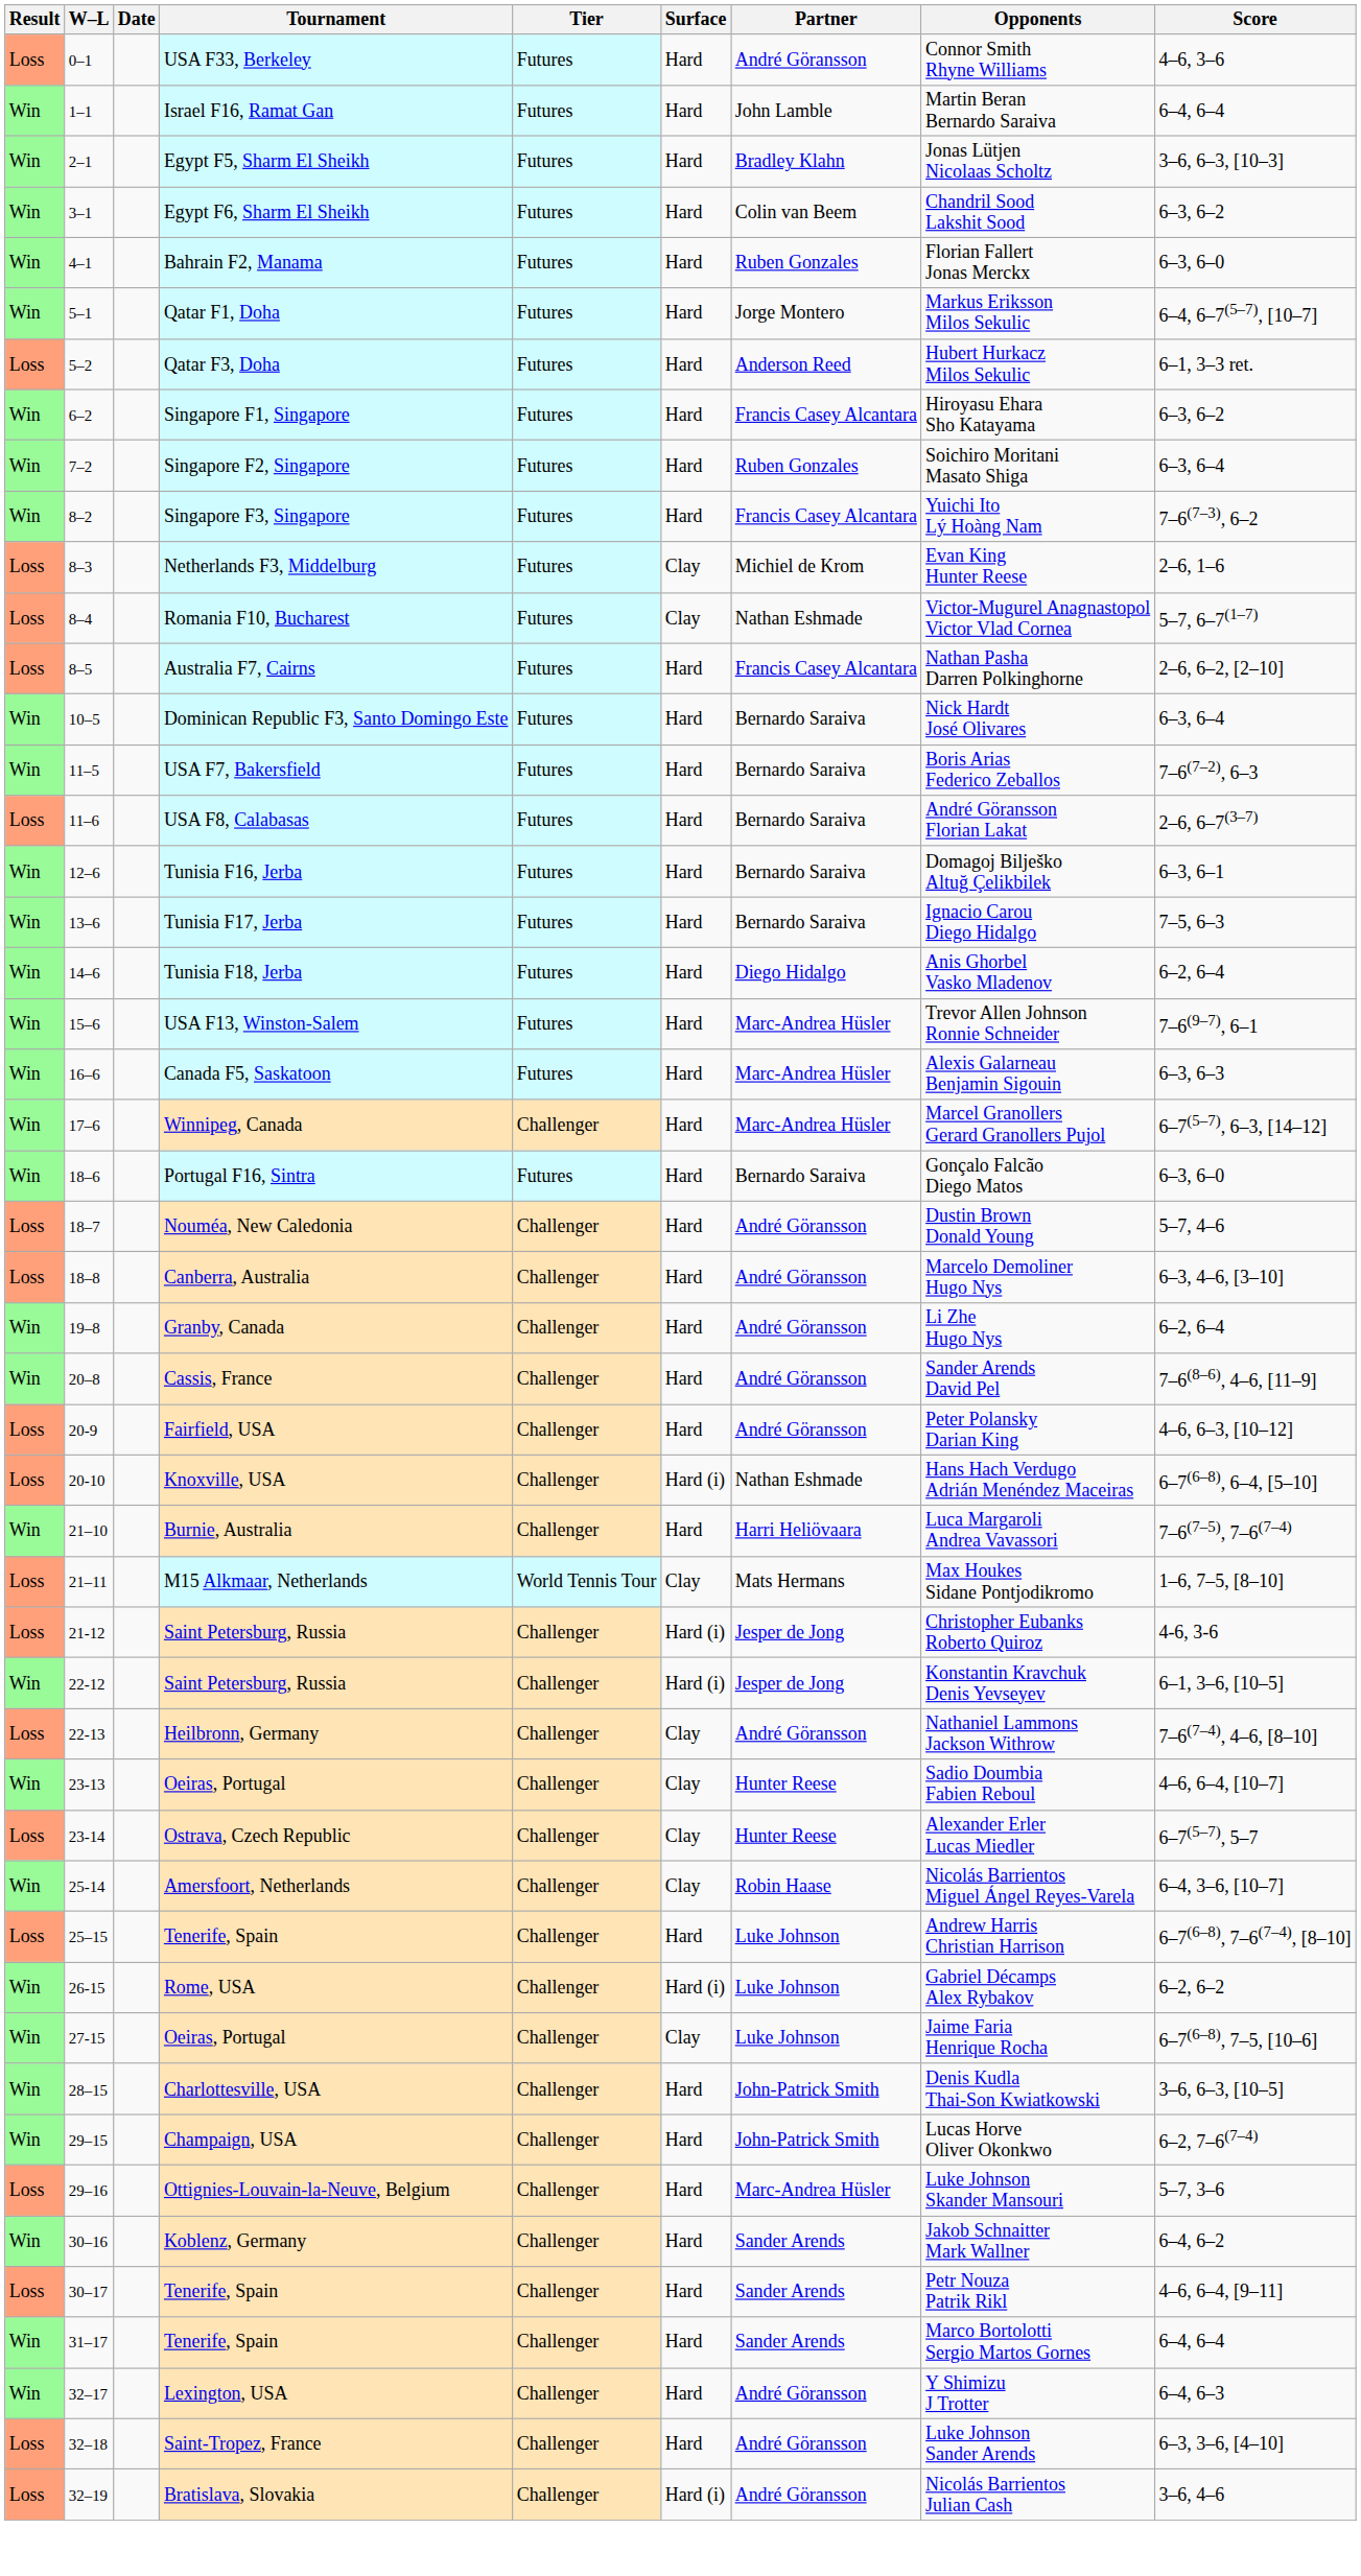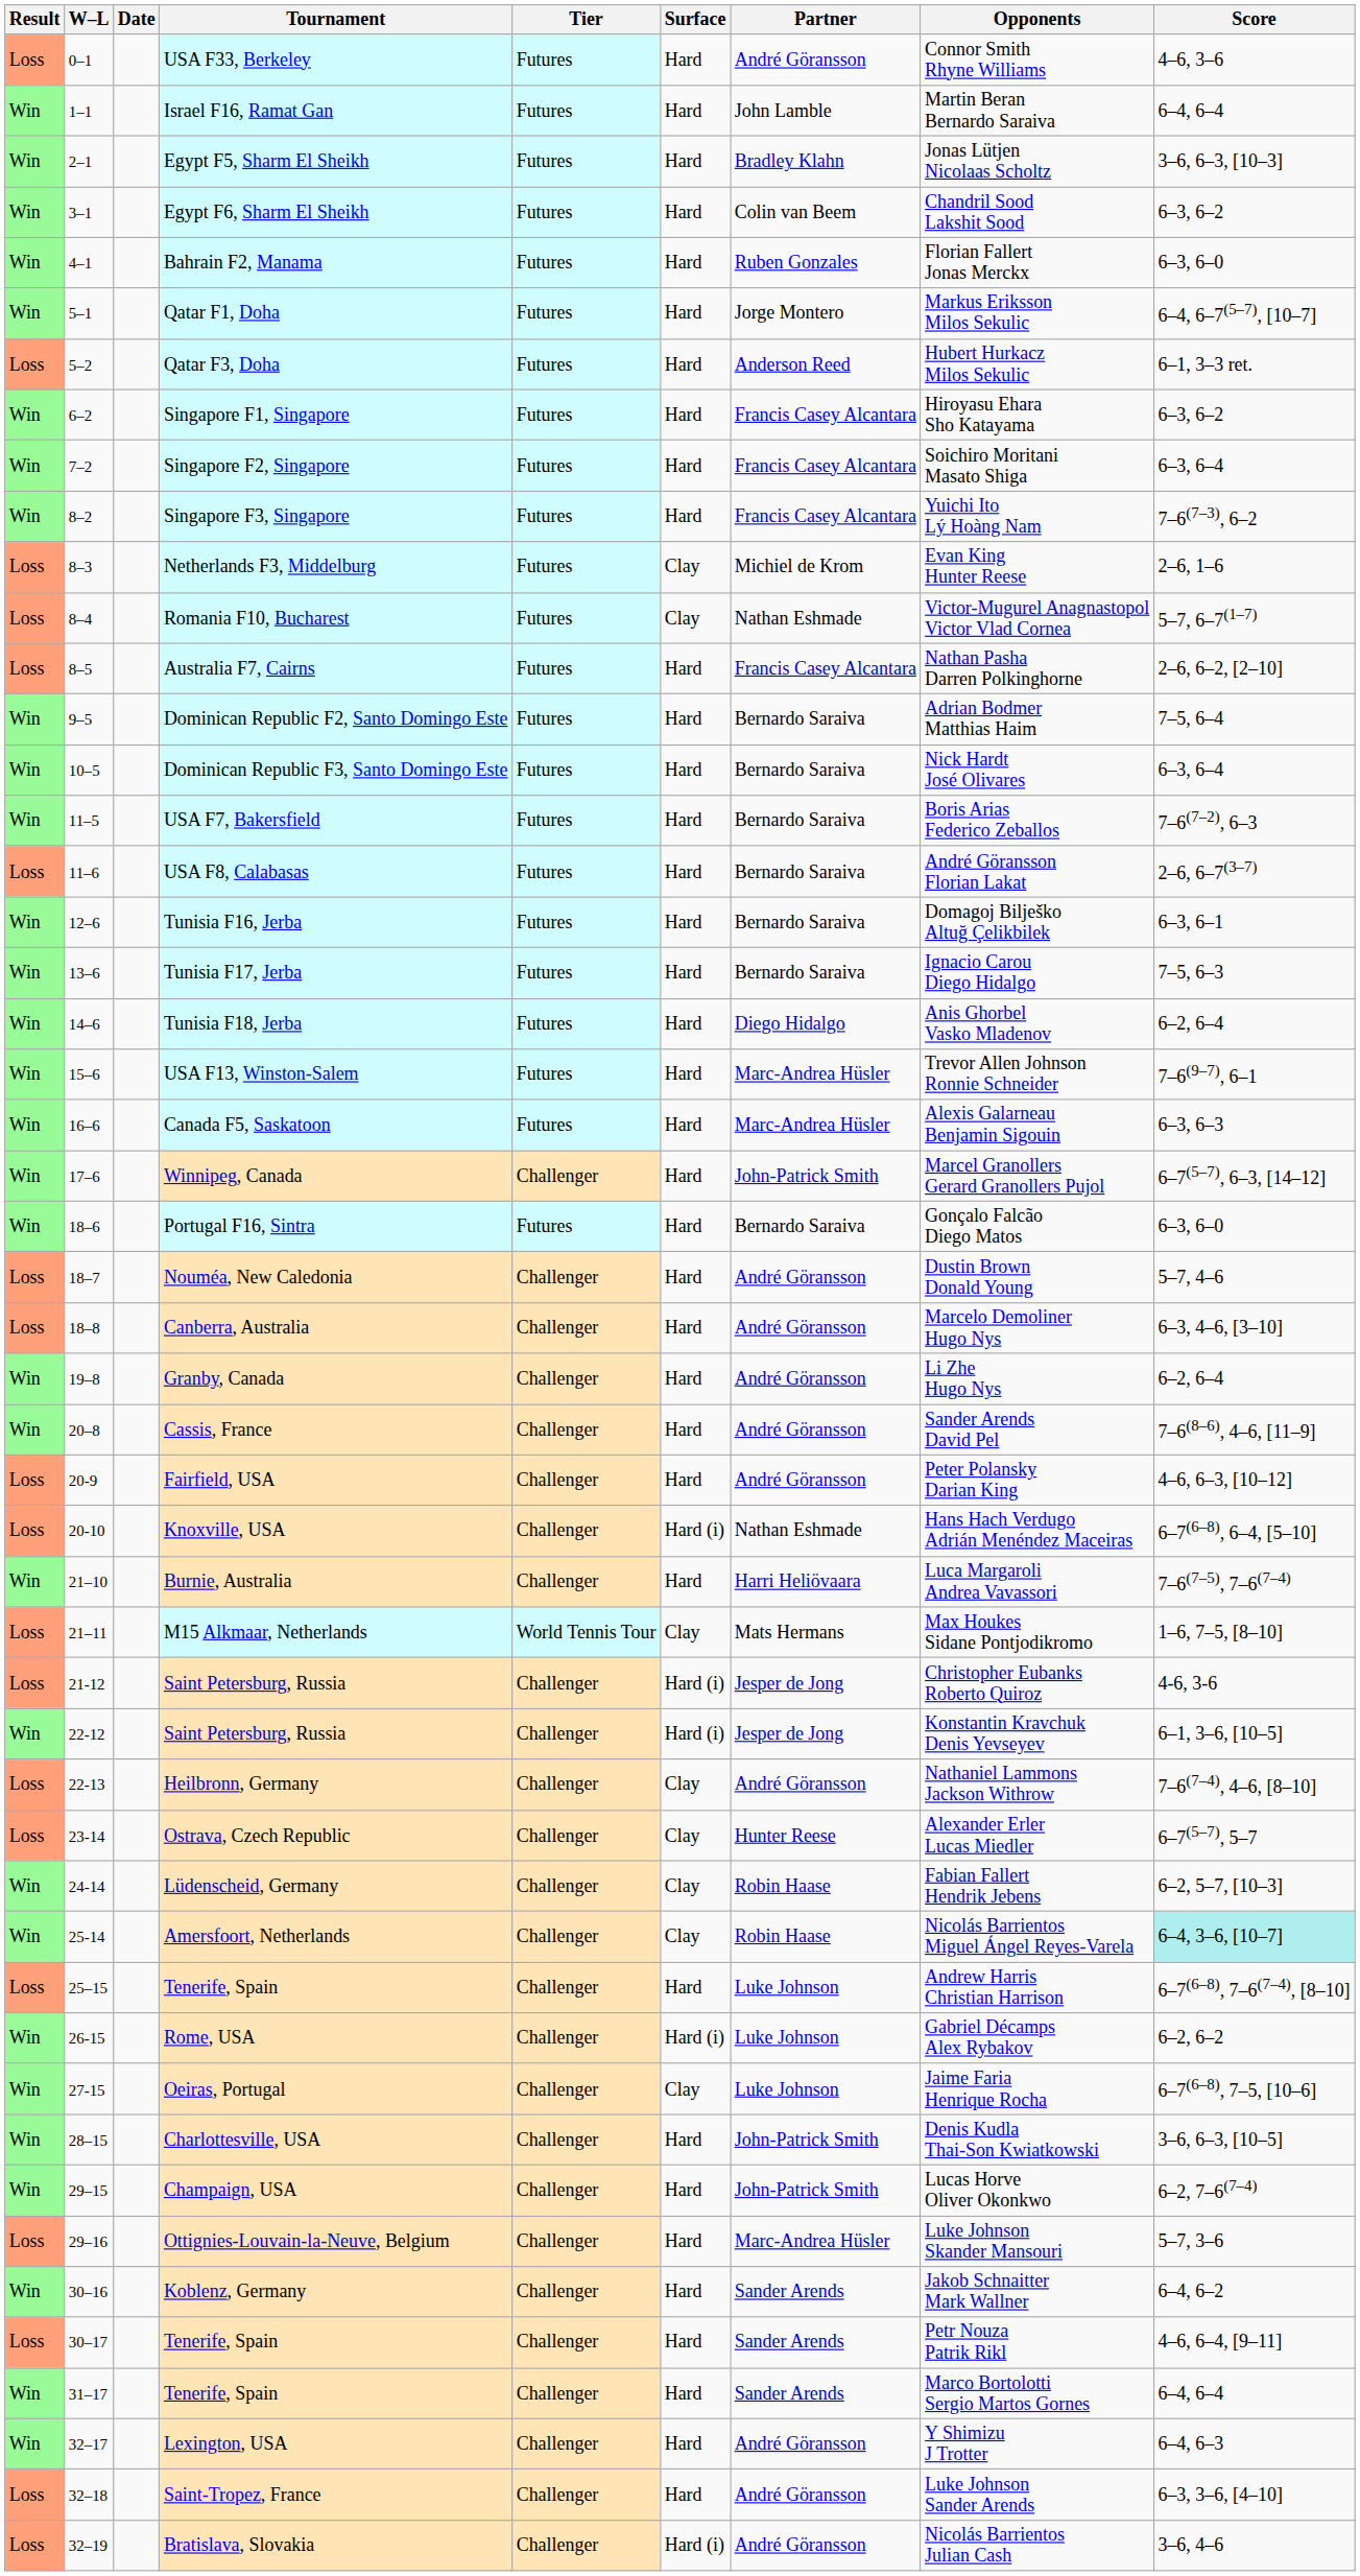Singapore F2, Singapore | Partner: Ruben Gonzales -> Francis Casey Alcantara
+ row: Win | 9–5 | Dominican Republic F2, Santo Domingo Este | Futures | Hard | Bernardo Saraiva | Adrian Bodmer Matthias Haim | 7–5, 6–4
Winnipeg, Canada | Partner: Marc-Andrea Hüsler -> John-Patrick Smith
- row: Win | 23-13 | Oeiras, Portugal | Challenger | Clay | Hunter Reese | Sadio Doumbia Fabien Reboul | 4–6, 6–4, [10–7]
+ row: Win | 24-14 | Lüdenscheid, Germany | Challenger | Clay | Robin Haase | Fabian Fallert Hendrik Jebens | 6–2, 5–7, [10–3]
Amersfoort, Netherlands | Score: no background -> paleturquoise background
